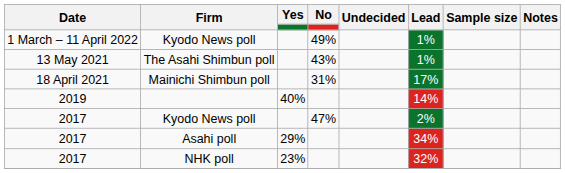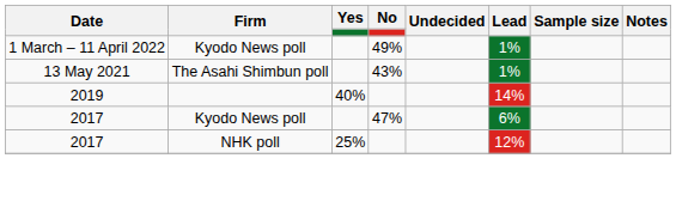- row: 18 April 2021 | Mainichi Shimbun poll | 31% | 17%
2017 / Kyodo News poll | Lead: 2% -> 6%
- row: 2017 | Asahi poll | 29% | 34%
NHK poll | Yes: 23% -> 25%
NHK poll | Lead: 32% -> 12%
